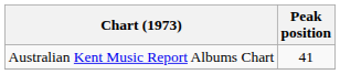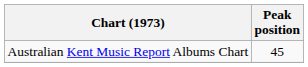Australian Kent Music Report Albums Chart | Peak position: 41 -> 45
